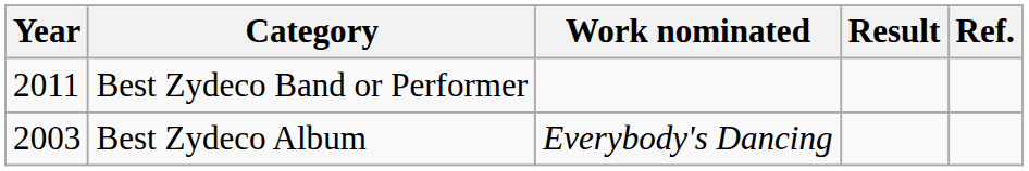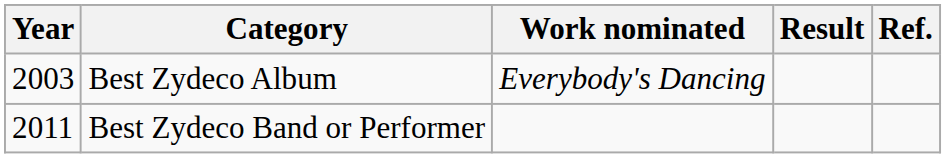rows swapped: Best Zydeco Album <-> Best Zydeco Band or Performer
